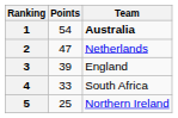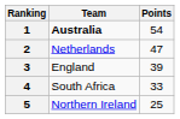columns swapped: Team <-> Points
